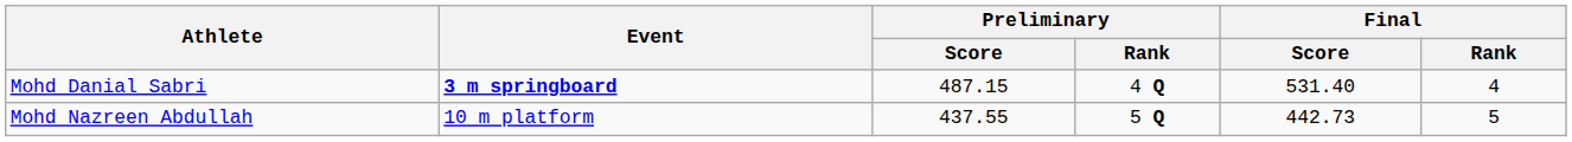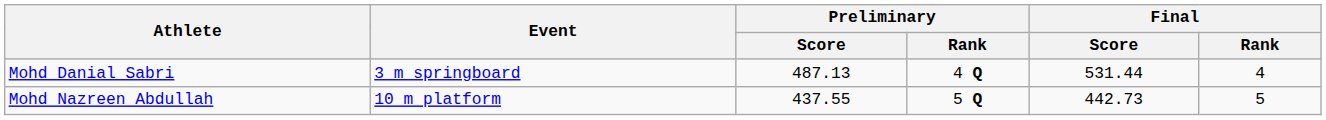Mohd Danial Sabri | Event: bold -> normal
Mohd Danial Sabri | Preliminary / Score: 487.15 -> 487.13
Mohd Danial Sabri | Final / Score: 531.40 -> 531.44
